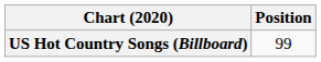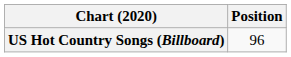US Hot Country Songs (Billboard) | Position: 99 -> 96
